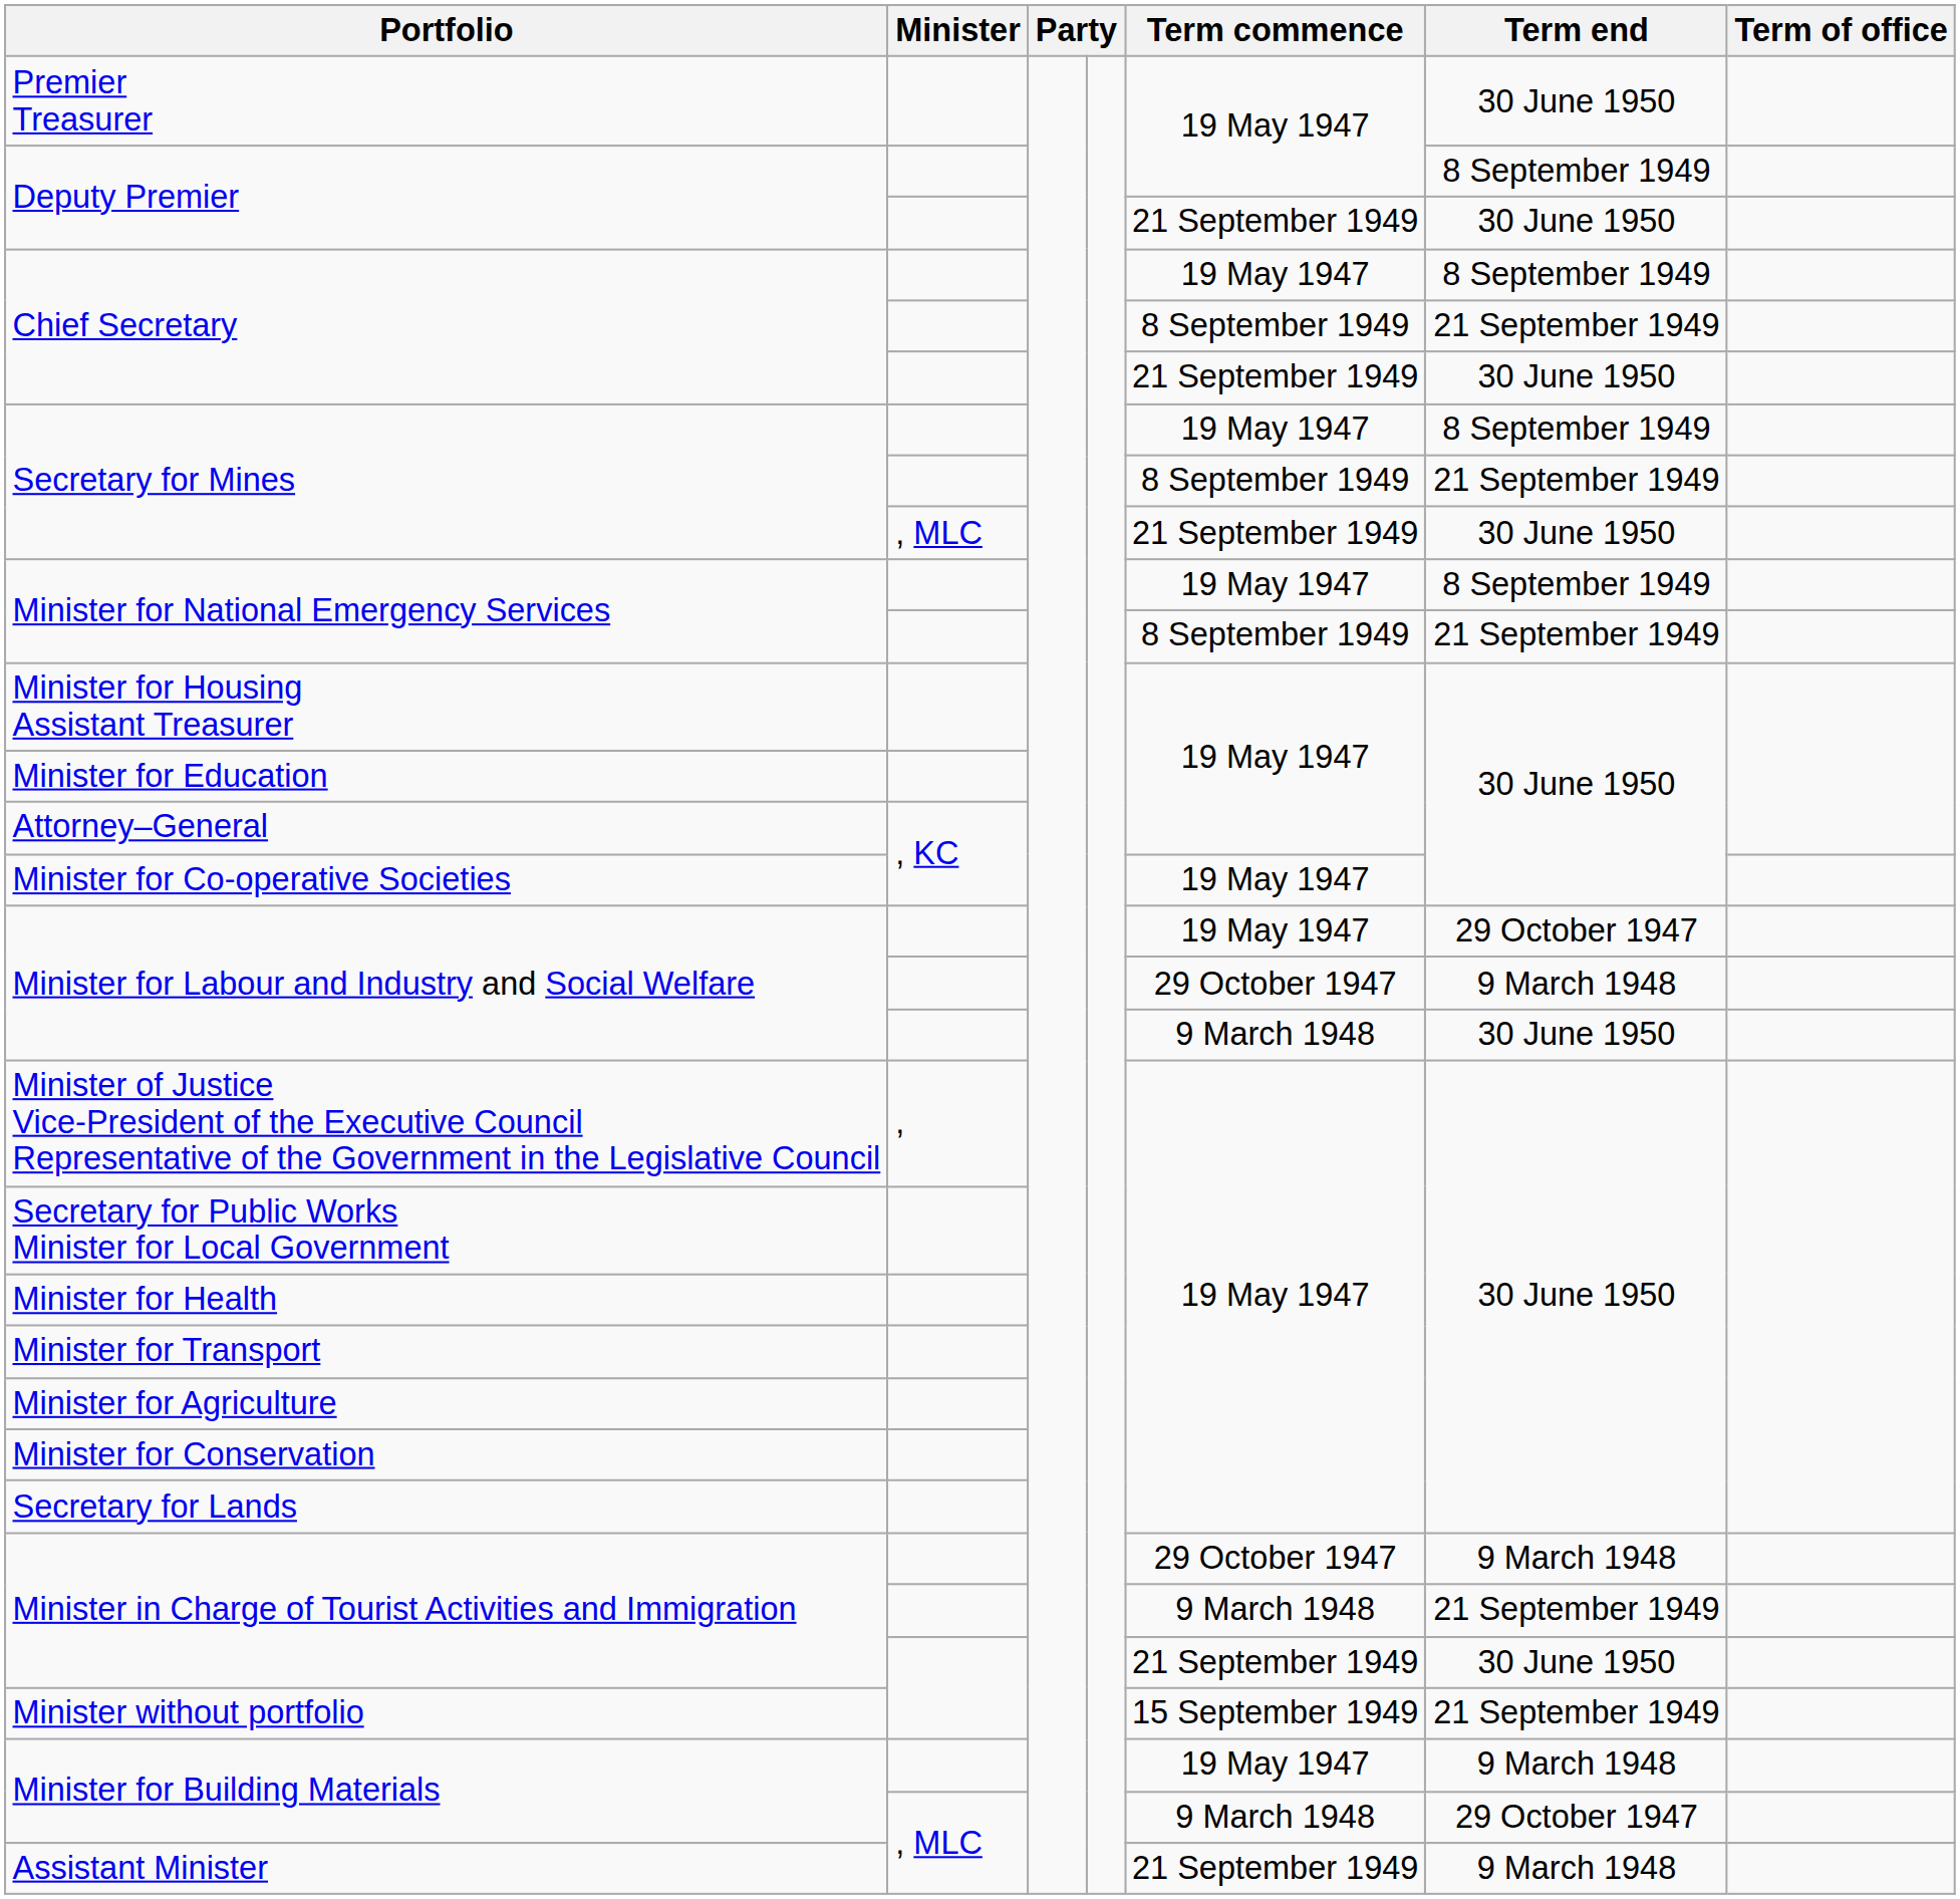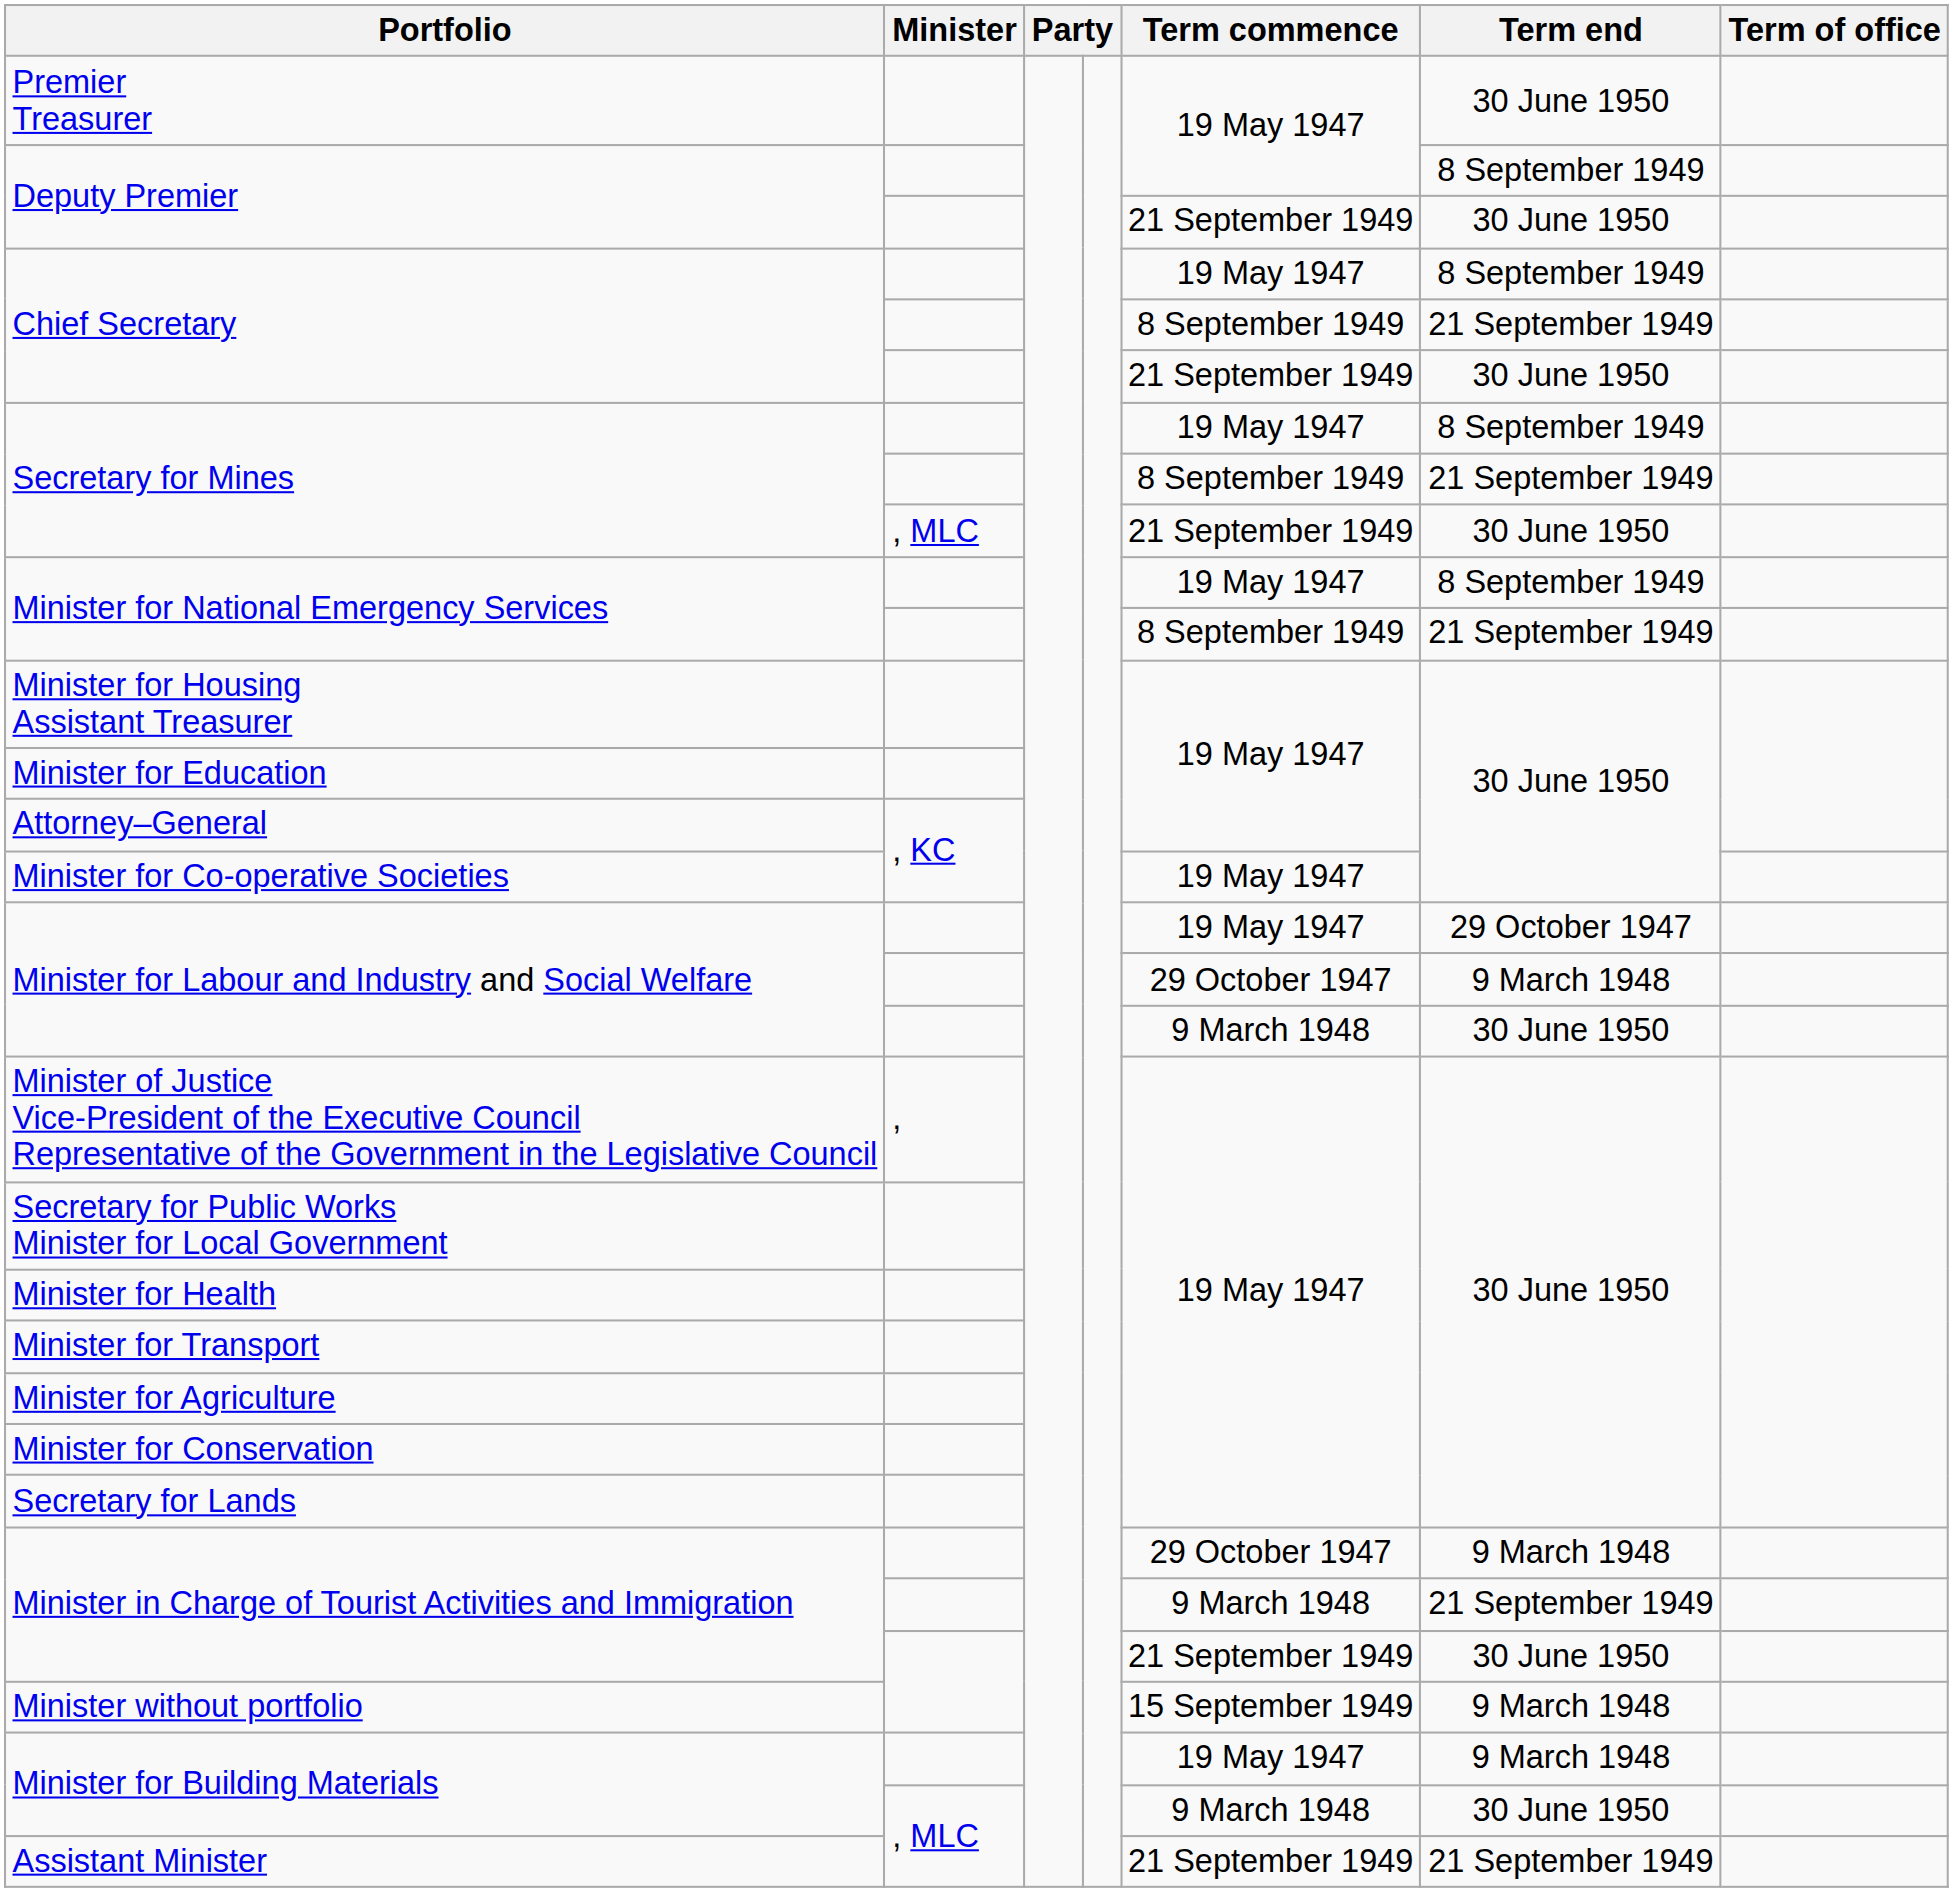Minister without portfolio | Term end: 21 September 1949 -> 9 March 1948
Minister for Building Materials / , MLC | Term end: 29 October 1947 -> 30 June 1950
Assistant Minister | Term end: 9 March 1948 -> 21 September 1949
